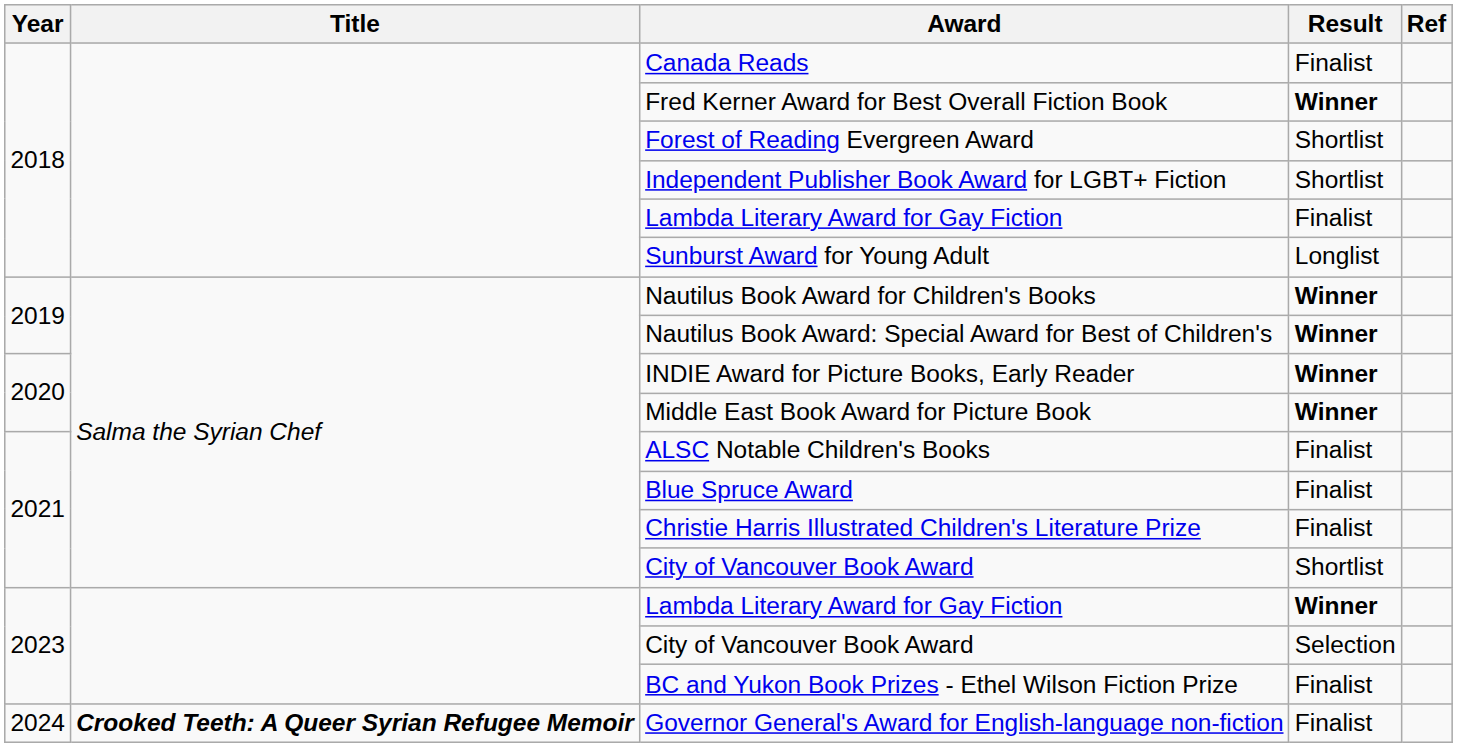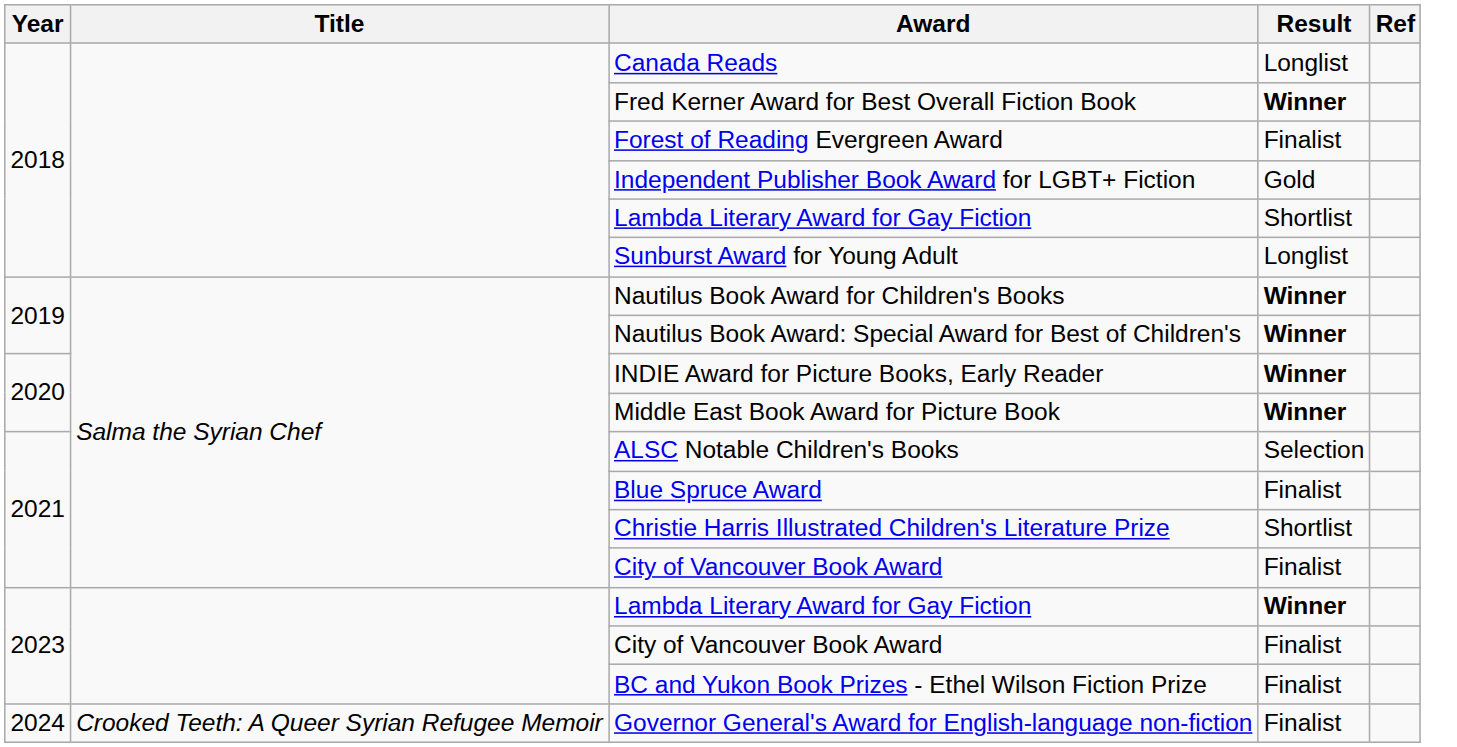Canada Reads | Result: Finalist -> Longlist
Forest of Reading Evergreen Award | Result: Shortlist -> Finalist
Independent Publisher Book Award for LGBT+ Fiction | Result: Shortlist -> Gold
2018 / Lambda Literary Award for Gay Fiction | Result: Finalist -> Shortlist
ALSC Notable Children's Books | Result: Finalist -> Selection
Christie Harris Illustrated Children's Literature Prize | Result: Finalist -> Shortlist
2021 / City of Vancouver Book Award | Result: Shortlist -> Finalist
2023 / City of Vancouver Book Award | Result: Selection -> Finalist
Governor General's Award for English-language non-fiction | Title: bold -> normal
